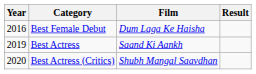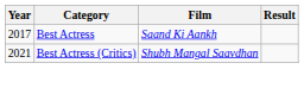- row: 2016 | Best Female Debut | Dum Laga Ke Haisha
Best Actress | Year: 2019 -> 2017
Best Actress (Critics) | Year: 2020 -> 2021
